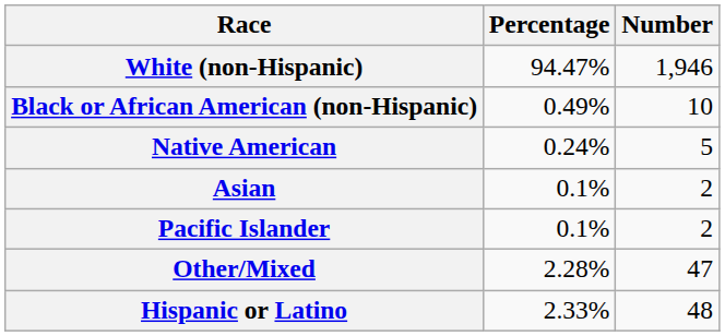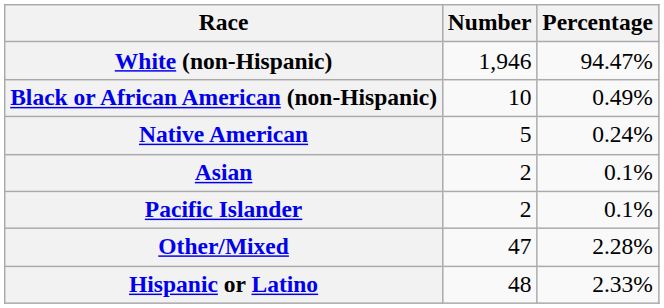columns swapped: Number <-> Percentage
